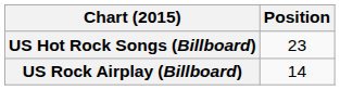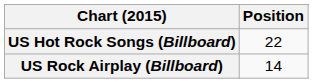US Hot Rock Songs (Billboard) | Position: 23 -> 22
